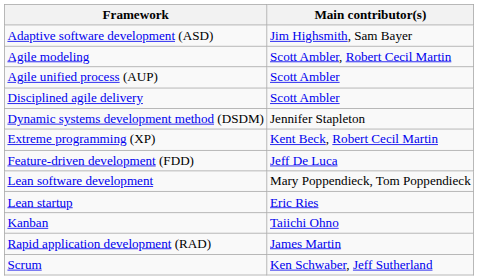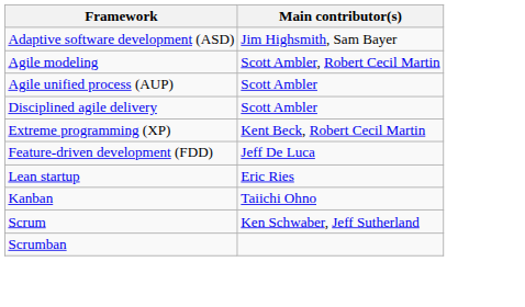- row: Dynamic systems development method (DSDM) | Jennifer Stapleton
- row: Lean software development | Mary Poppendieck, Tom Poppendieck
- row: Rapid application development (RAD) | James Martin
+ row: Scrumban
